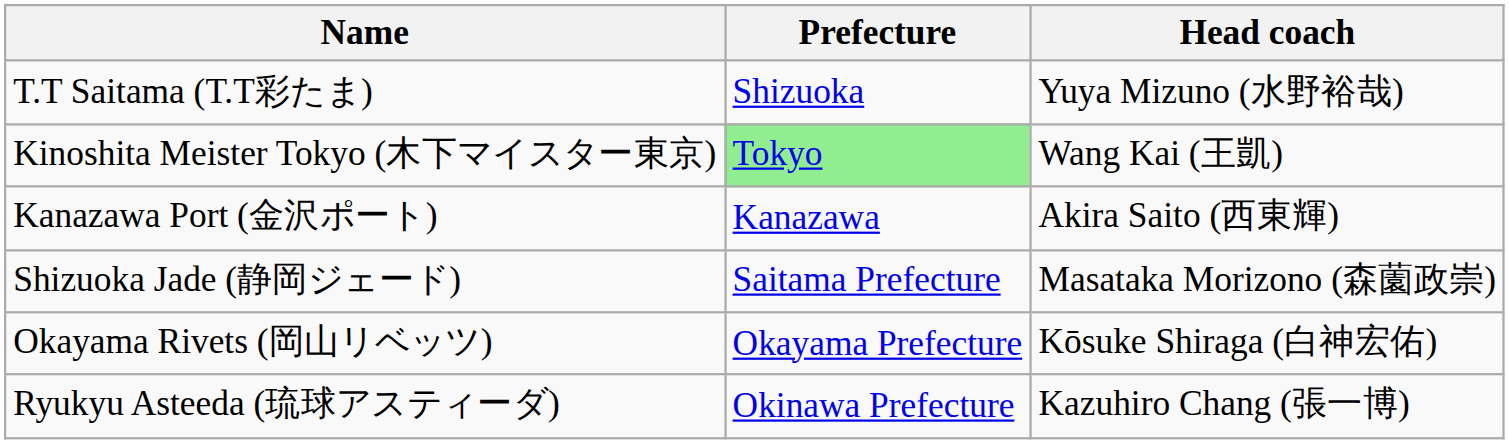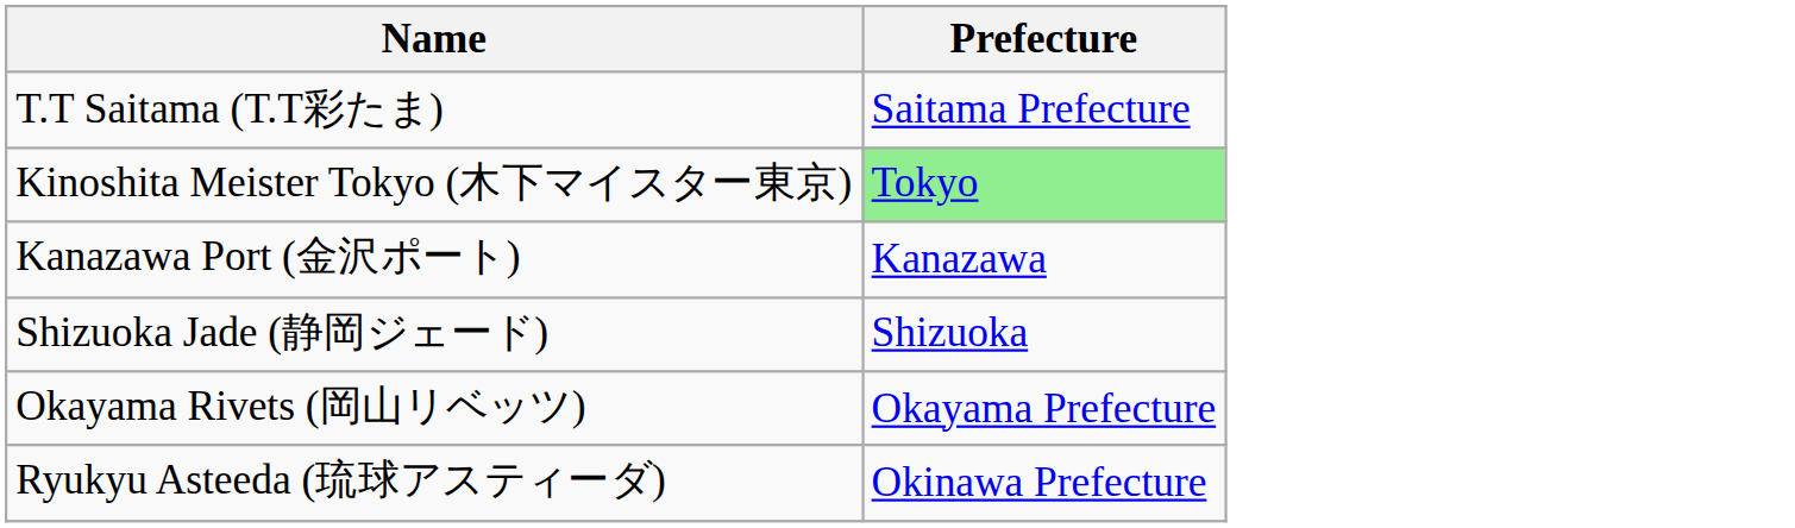- column: Head coach | Yuya Mizuno (水野裕哉) | Wang Kai (王凱) | Akira Saito (西東輝) | Masataka Morizono (森薗政崇) | Kōsuke Shiraga (白神宏佑) | Kazuhiro Chang (張一博)
T.T Saitama (T.T彩たま) | Prefecture: Shizuoka -> Saitama Prefecture
Shizuoka Jade (静岡ジェード) | Prefecture: Saitama Prefecture -> Shizuoka
